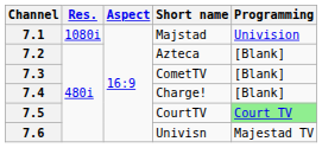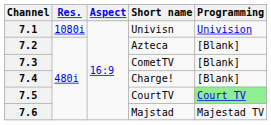7.1 | Short name: Majstad -> Univisn
7.6 | Short name: Univisn -> Majstad
